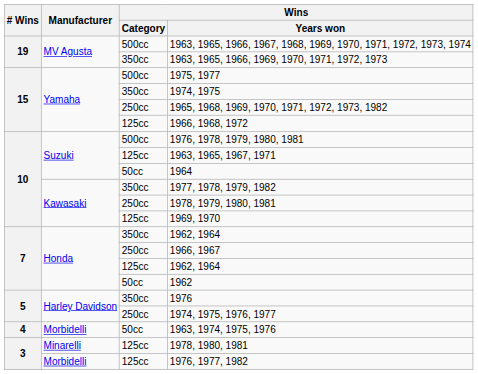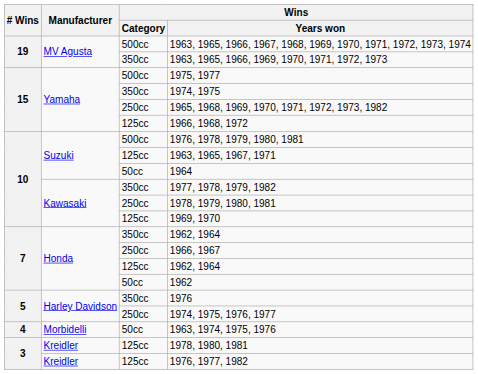1978, 1980, 1981 | Manufacturer: Minarelli -> Kreidler
1976, 1977, 1982 | Manufacturer: Morbidelli -> Kreidler
